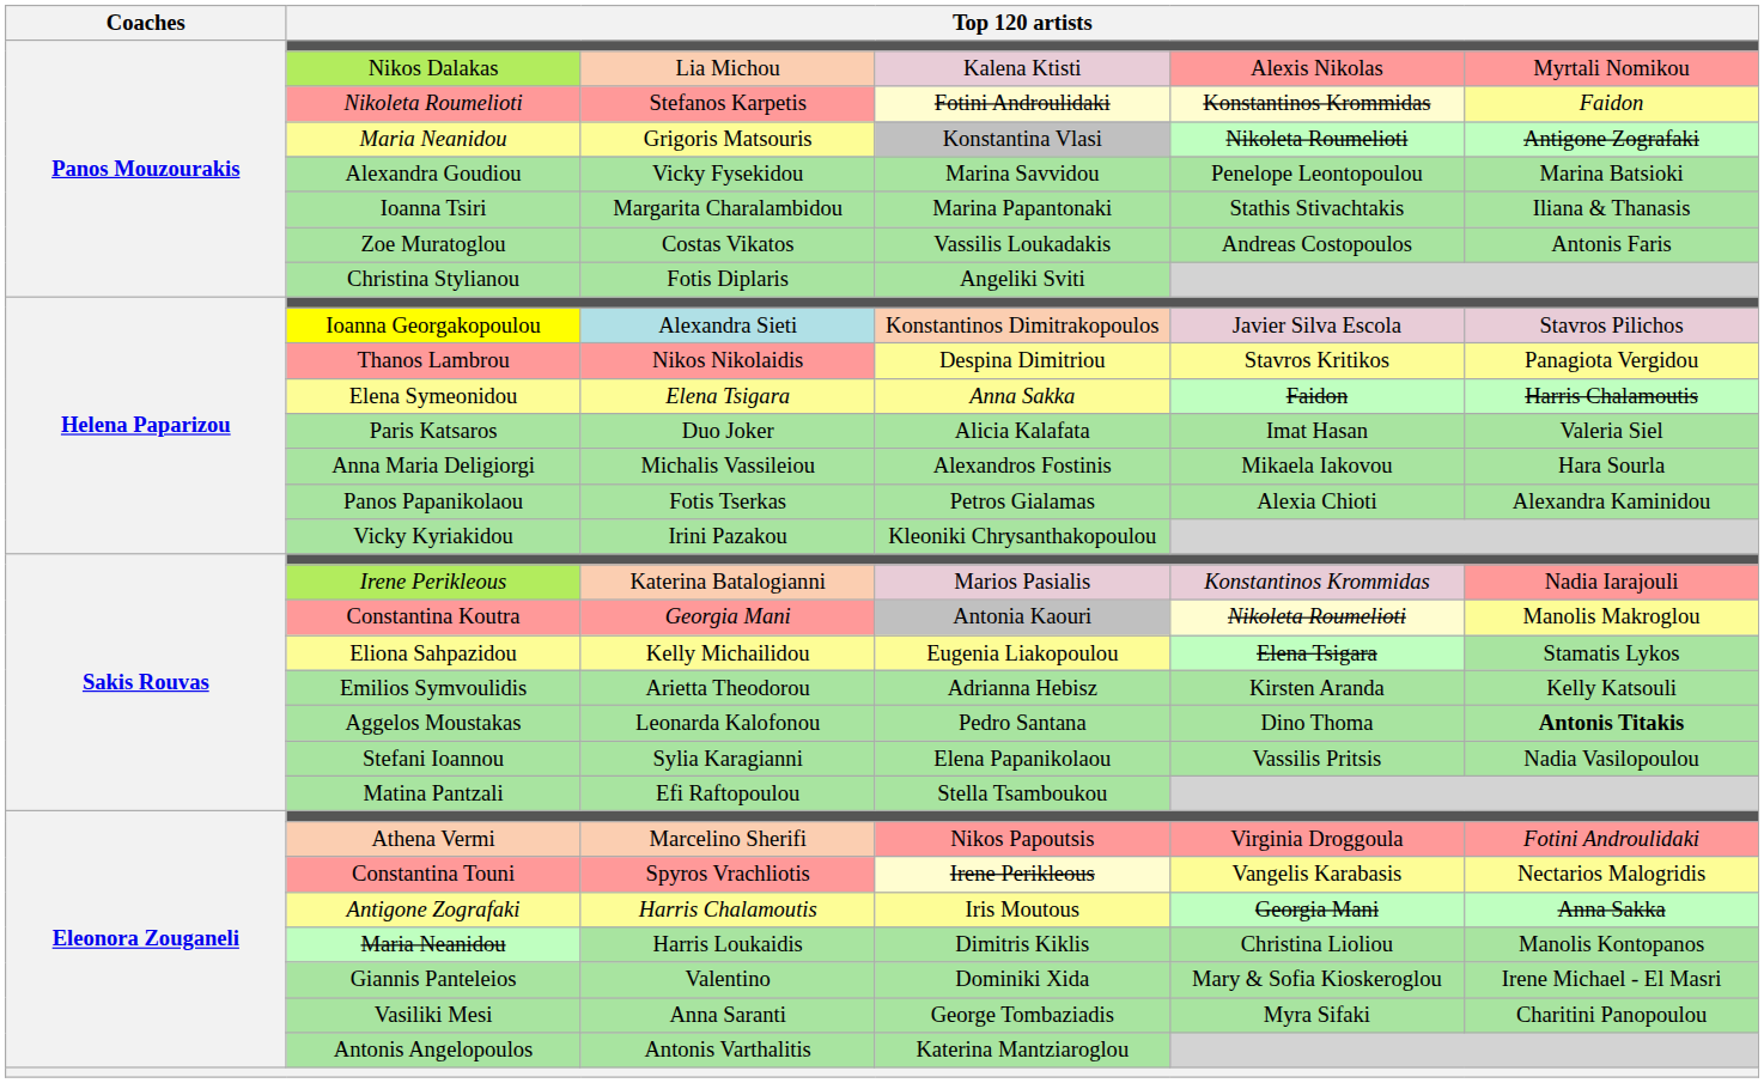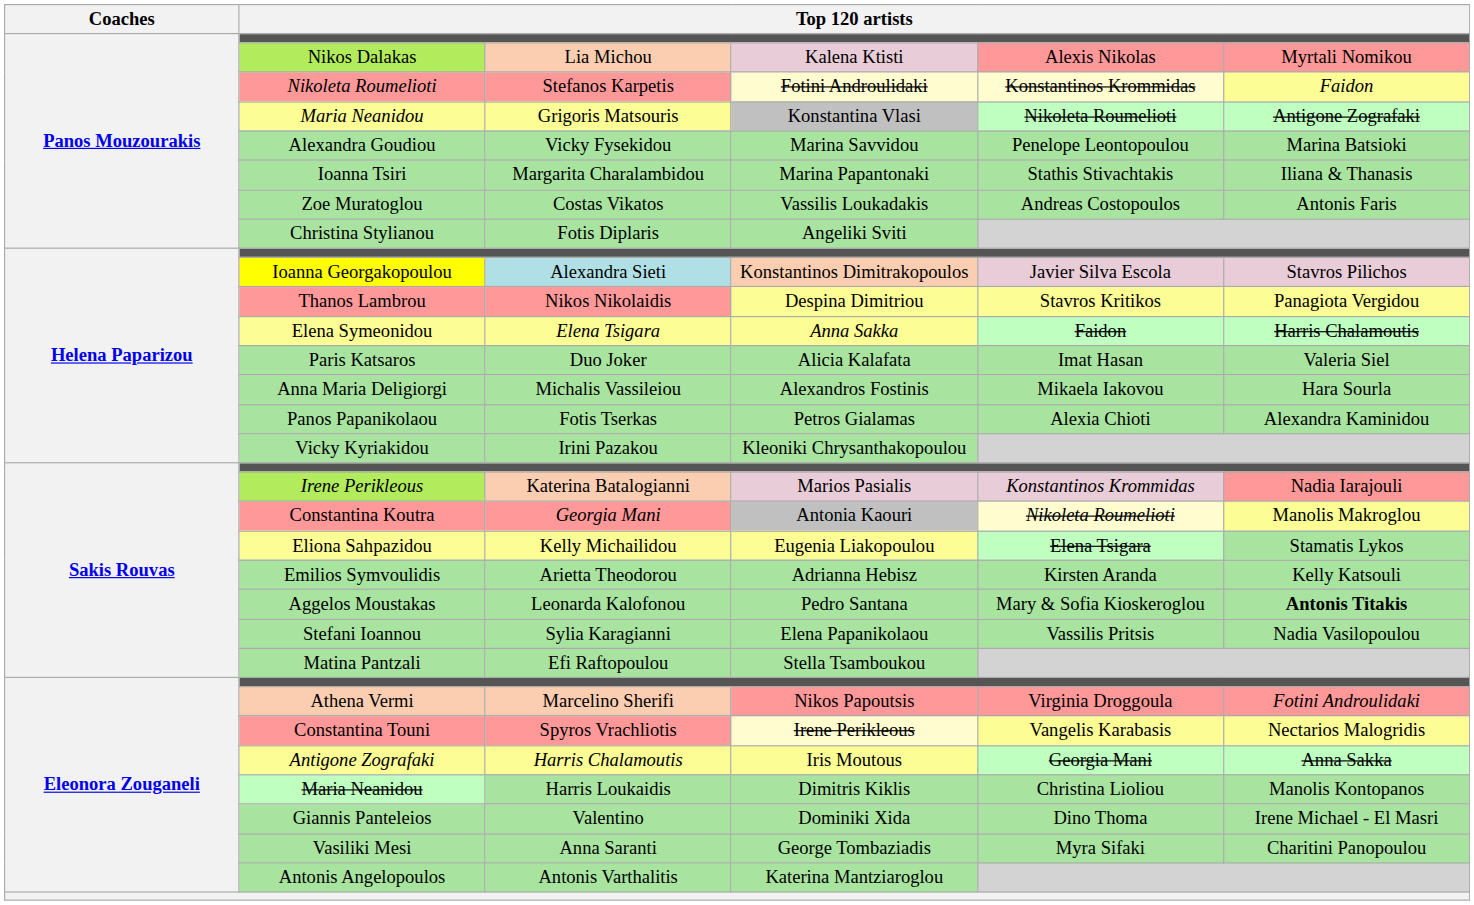Leonarda Kalofonou | column 5: Dino Thoma -> Mary & Sofia Kioskeroglou
Valentino | column 5: Mary & Sofia Kioskeroglou -> Dino Thoma
